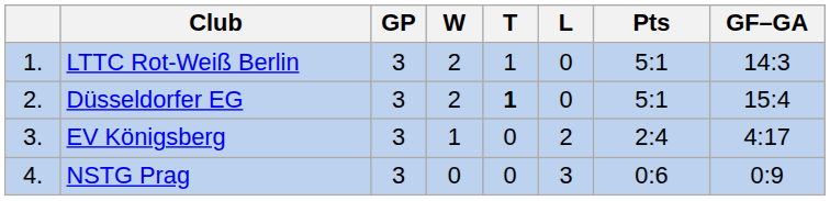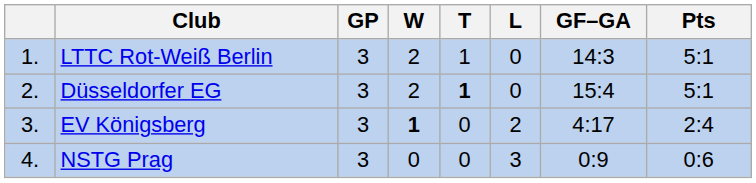columns swapped: GF–GA <-> Pts
EV Königsberg | W: normal -> bold
